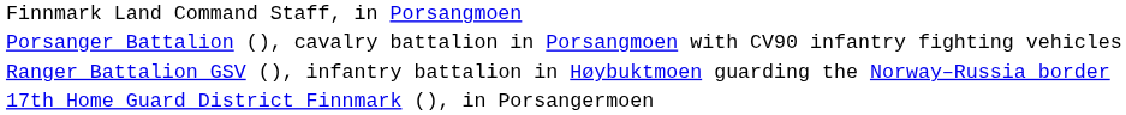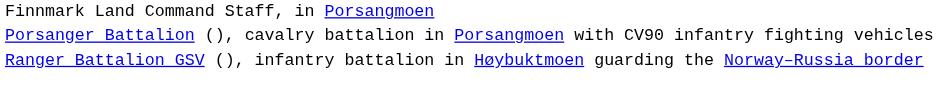- row: 17th Home Guard District Finnmark (), in Porsangermoen
